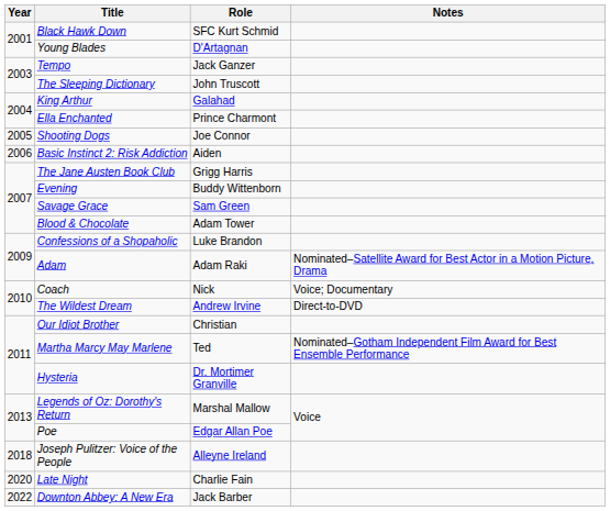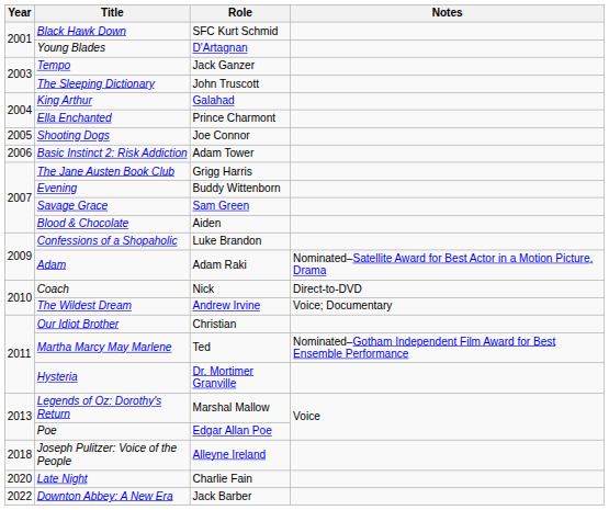Basic Instinct 2: Risk Addiction | Role: Aiden -> Adam Tower
Blood & Chocolate | Role: Adam Tower -> Aiden
Coach | Notes: Voice; Documentary -> Direct-to-DVD
The Wildest Dream | Notes: Direct-to-DVD -> Voice; Documentary
